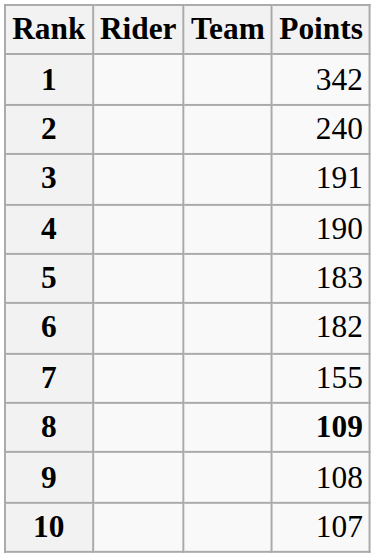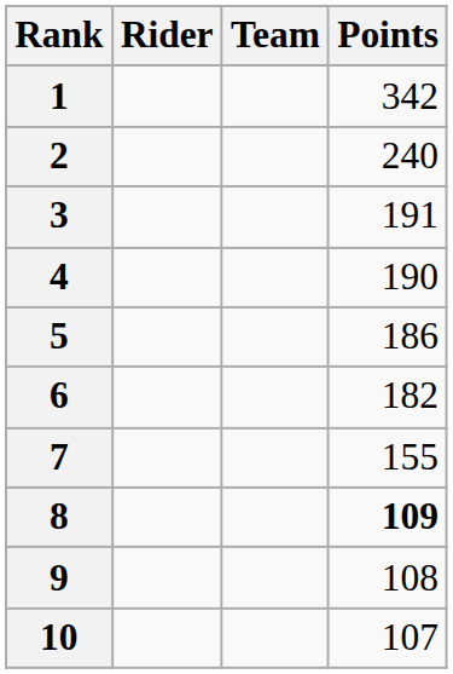5 | Points: 183 -> 186
